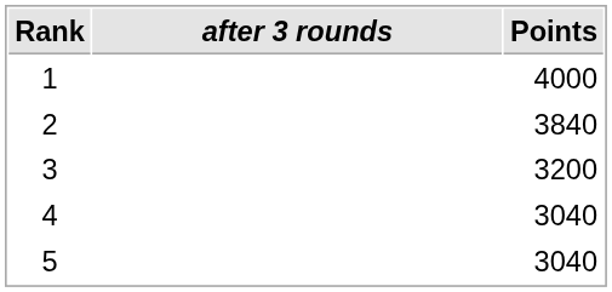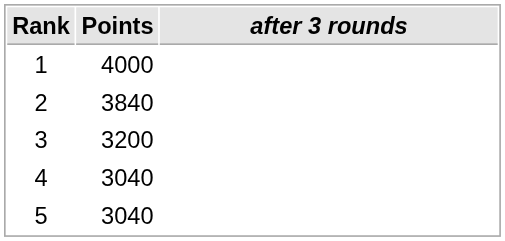columns swapped: after 3 rounds <-> Points
